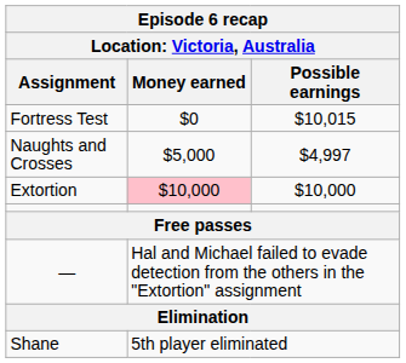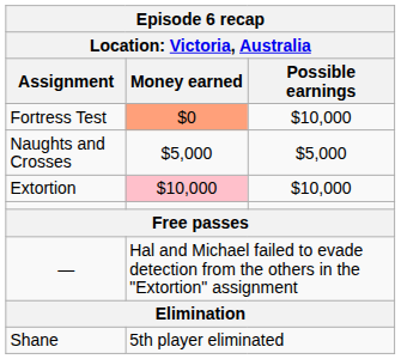Fortress Test | Money earned: no background -> lightsalmon background
Fortress Test | Possible earnings: $10,015 -> $10,000
Naughts and Crosses | Possible earnings: $4,997 -> $5,000
